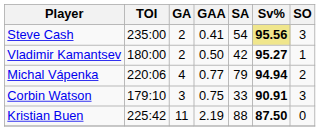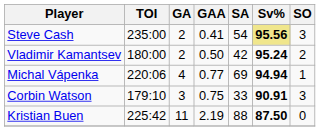Vladimir Kamantsev | Sv%: 95.27 -> 95.24
Vladimir Kamantsev | SO: 1 -> 2
Michal Vápenka | SA: 79 -> 69
Michal Vápenka | SO: 2 -> 1
